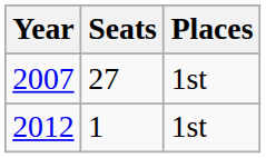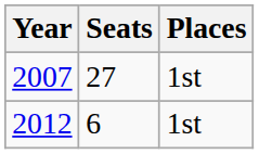2012 | Seats: 1 -> 6
